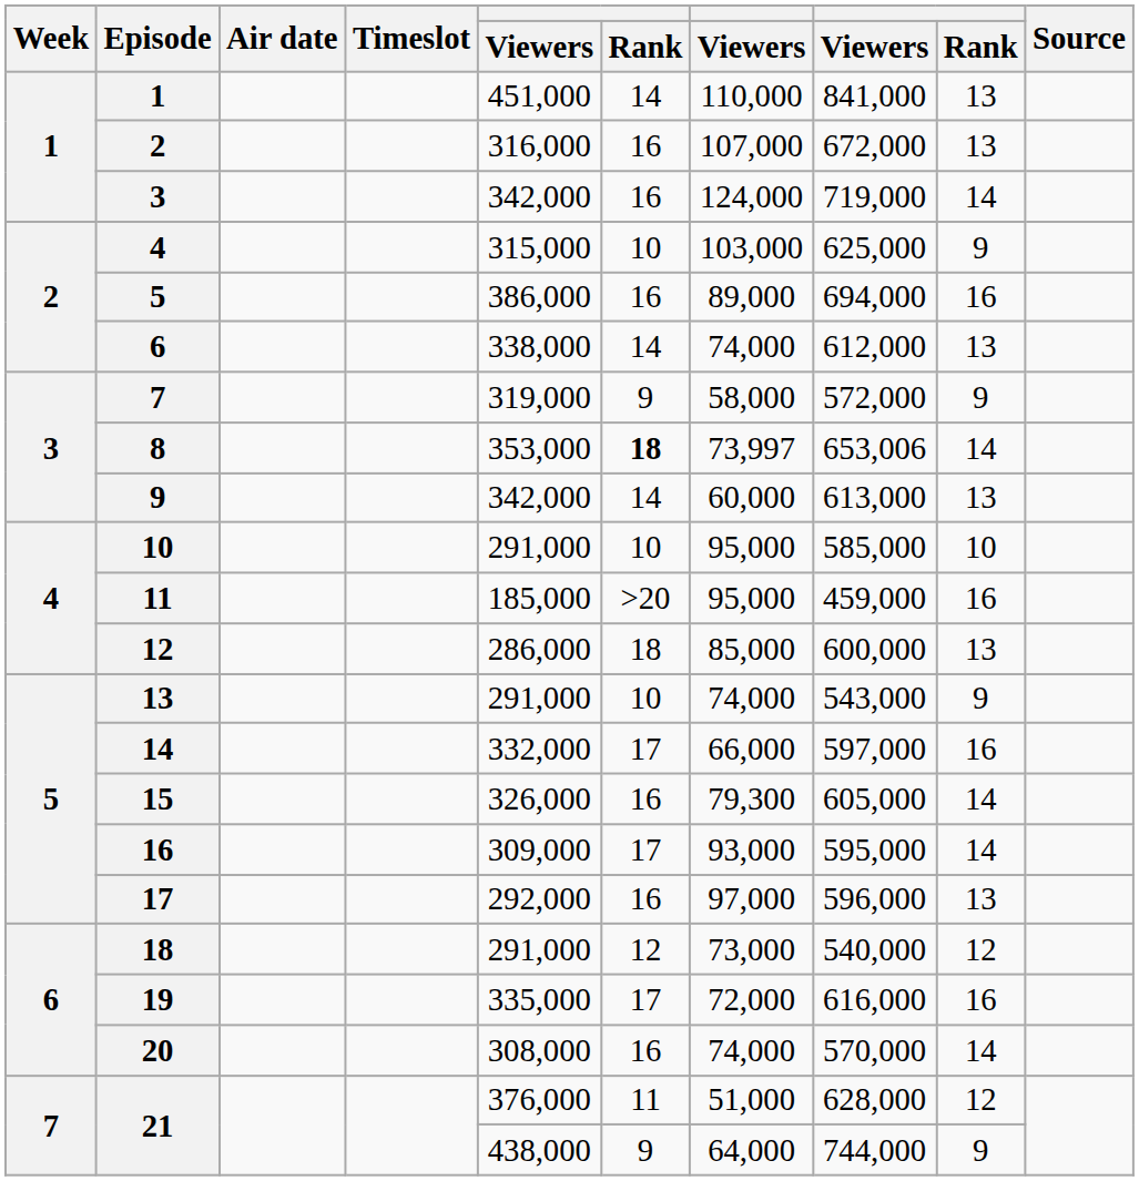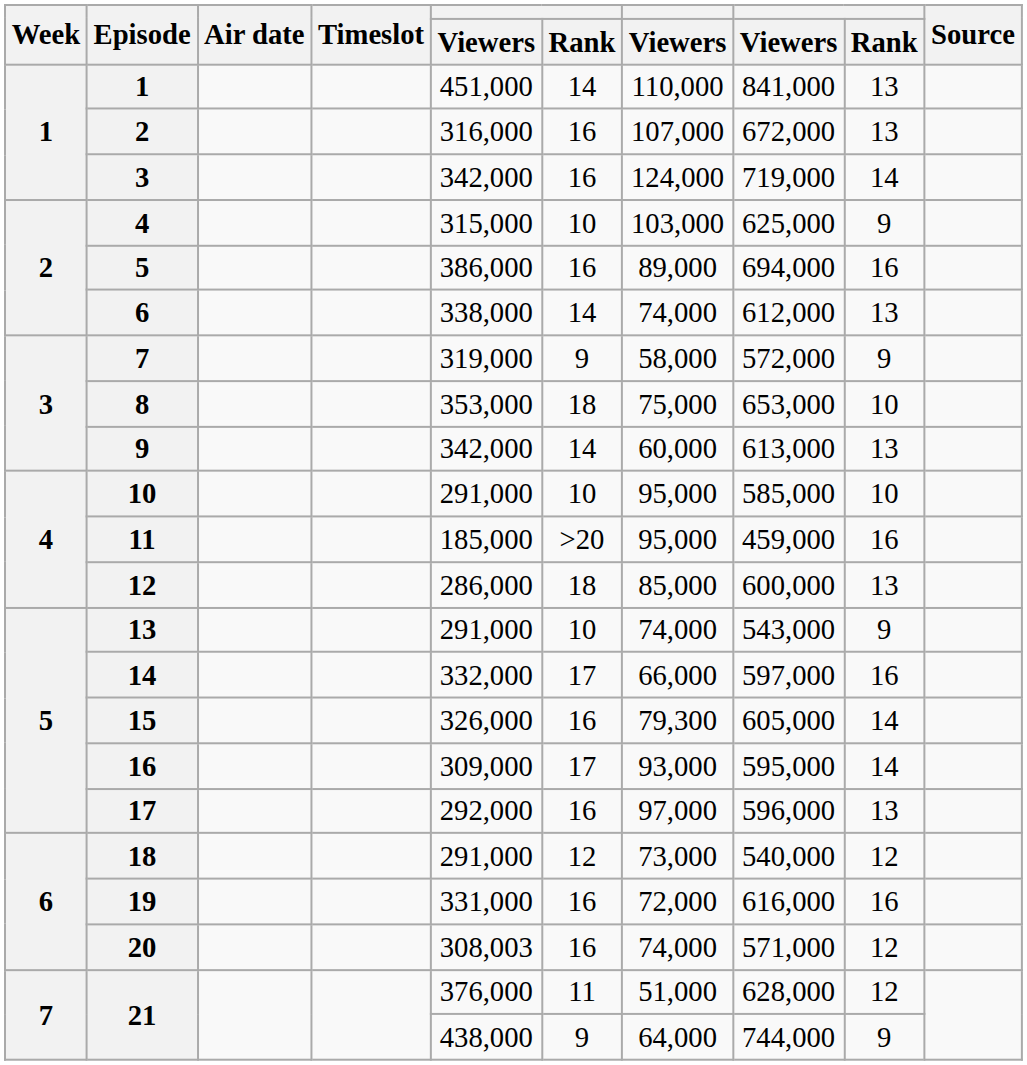8 | column 6: bold -> normal
8 | column 7: 73,997 -> 75,000
8 | column 8: 653,006 -> 653,000
8 | column 9: 14 -> 10
19 | column 5: 335,000 -> 331,000
19 | column 6: 17 -> 16
20 | column 5: 308,000 -> 308,003
20 | column 8: 570,000 -> 571,000
20 | column 9: 14 -> 12
